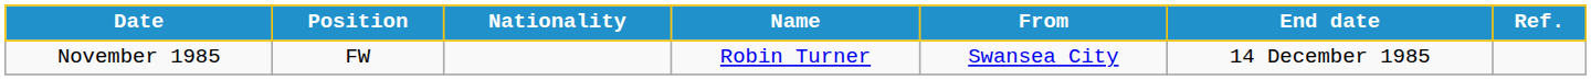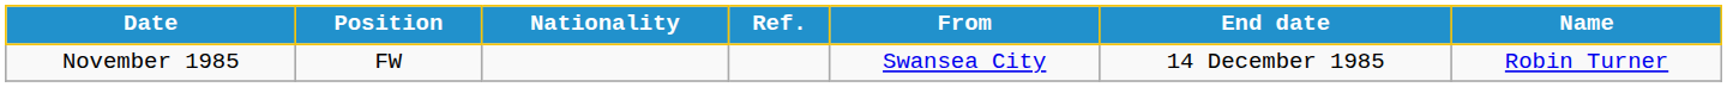columns swapped: Name <-> Ref.
